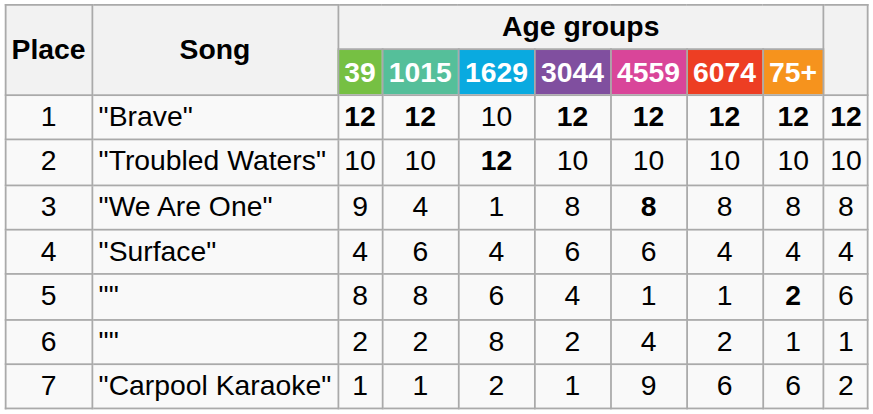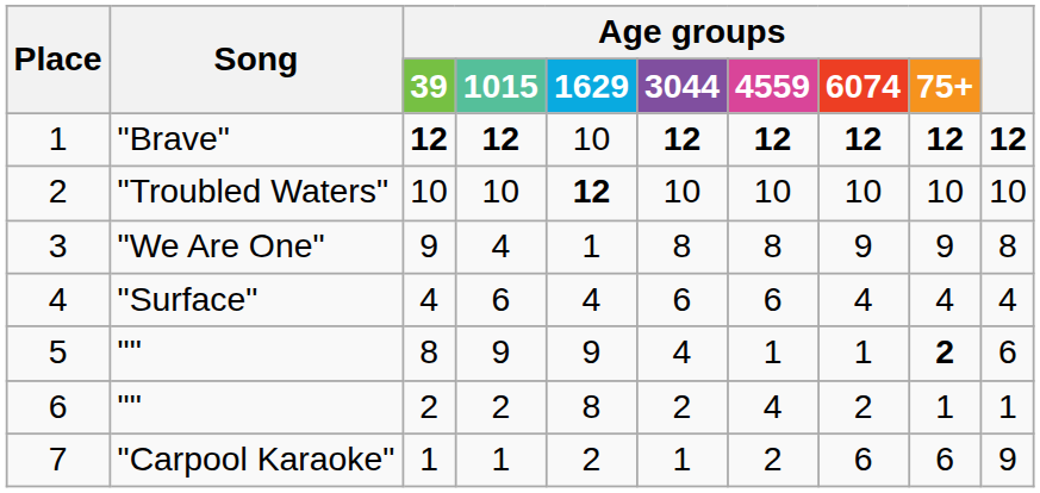3 | Age groups / 4559: bold -> normal
3 | Age groups / 6074: 8 -> 9
3 | Age groups / 75+: 8 -> 9
5 | Age groups / 1015: 8 -> 9
5 | Age groups / 1629: 6 -> 9
7 | Age groups / 4559: 9 -> 2
7 | column 10: 2 -> 9
